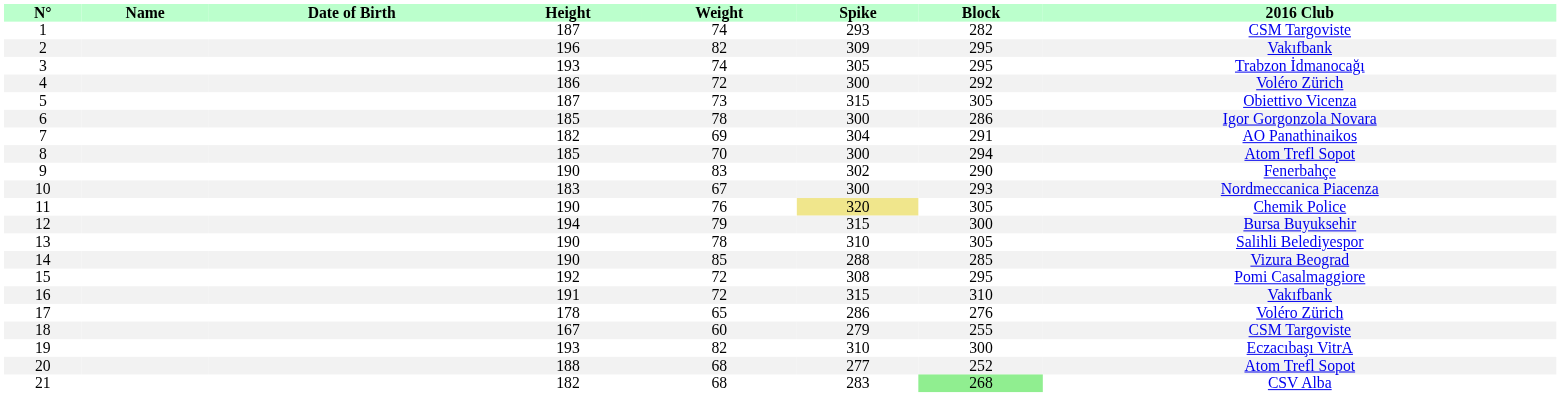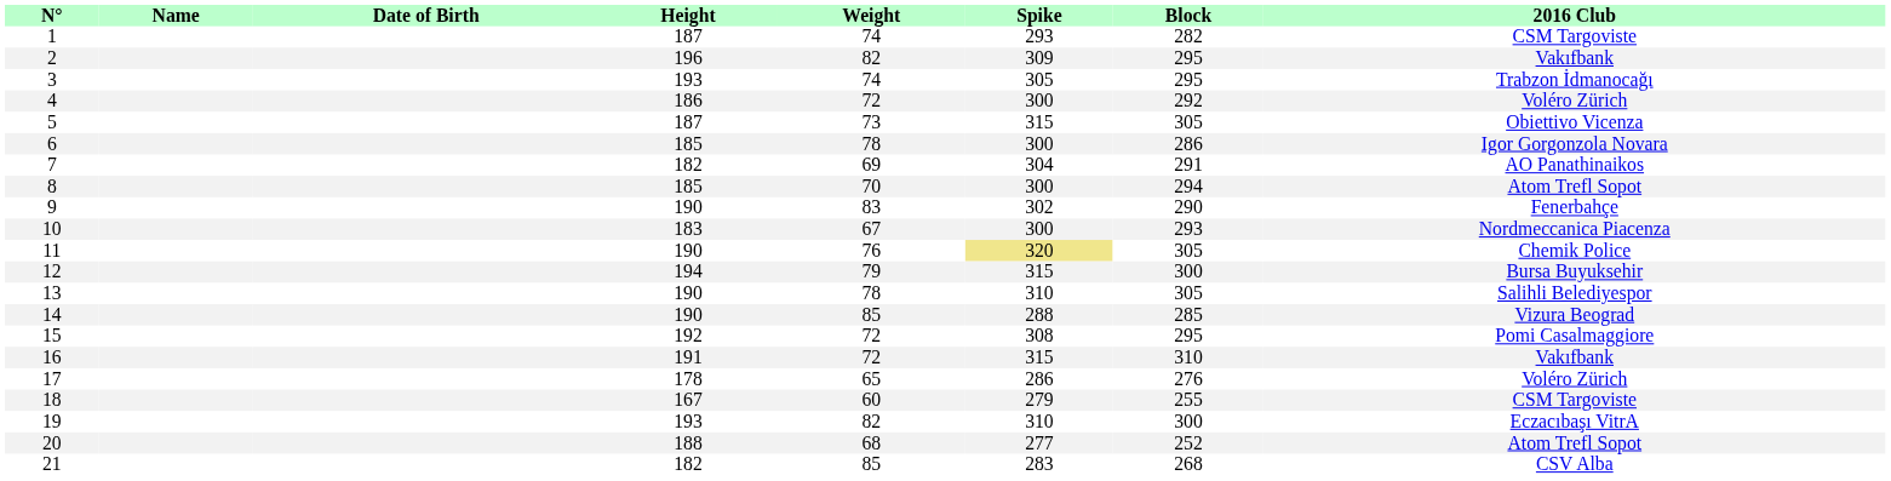21 | Weight: 68 -> 85
21 | Block: lightgreen background -> no background
